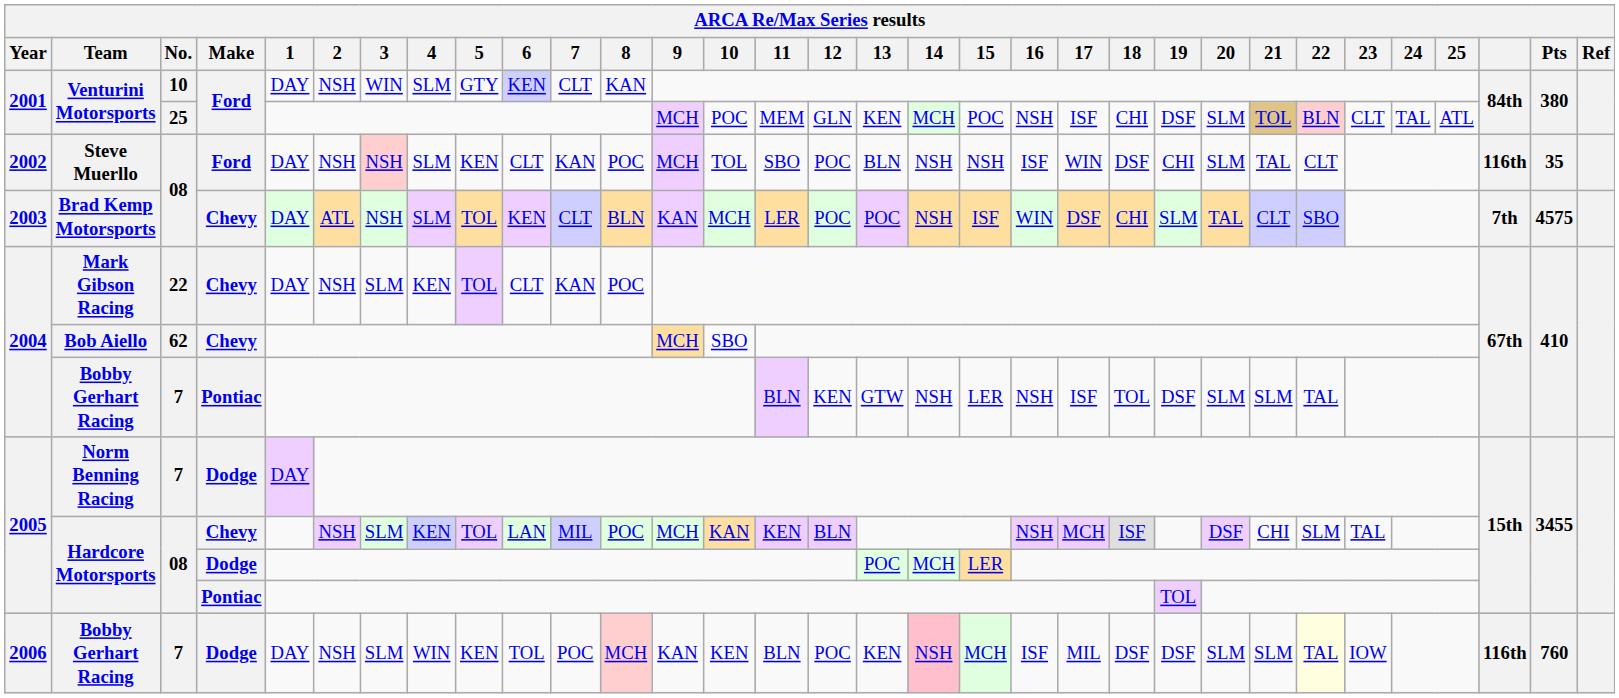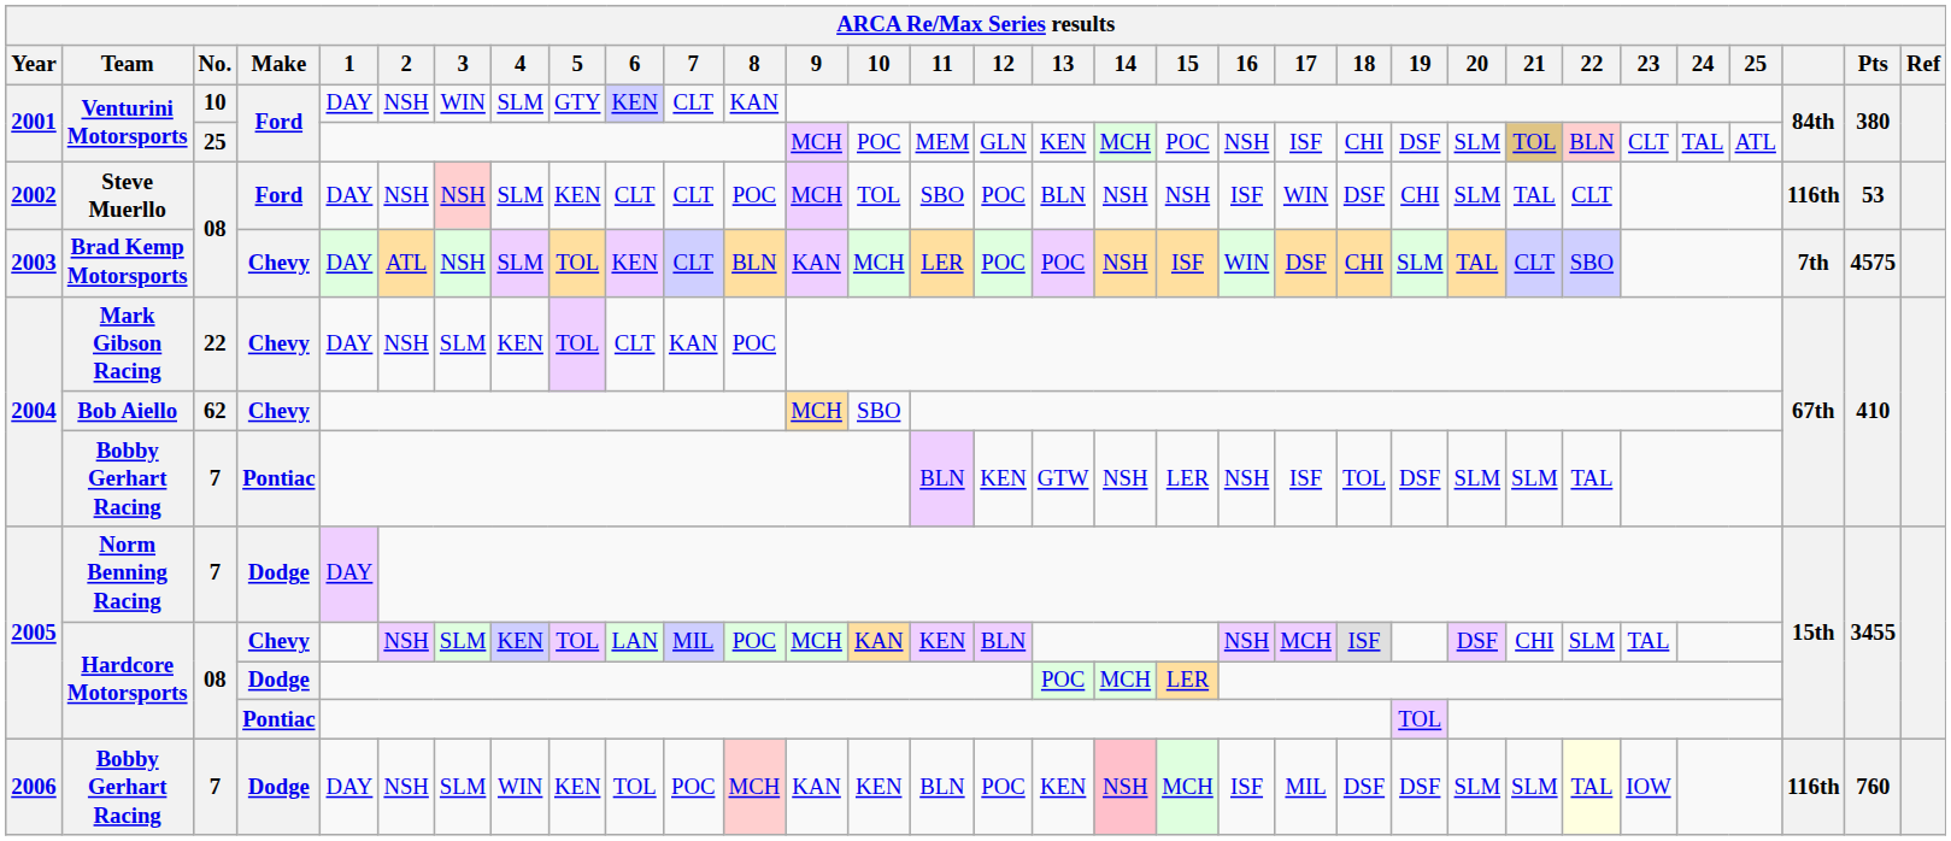Steve Muerllo | 7: KAN -> CLT
Steve Muerllo | Pts: 35 -> 53
